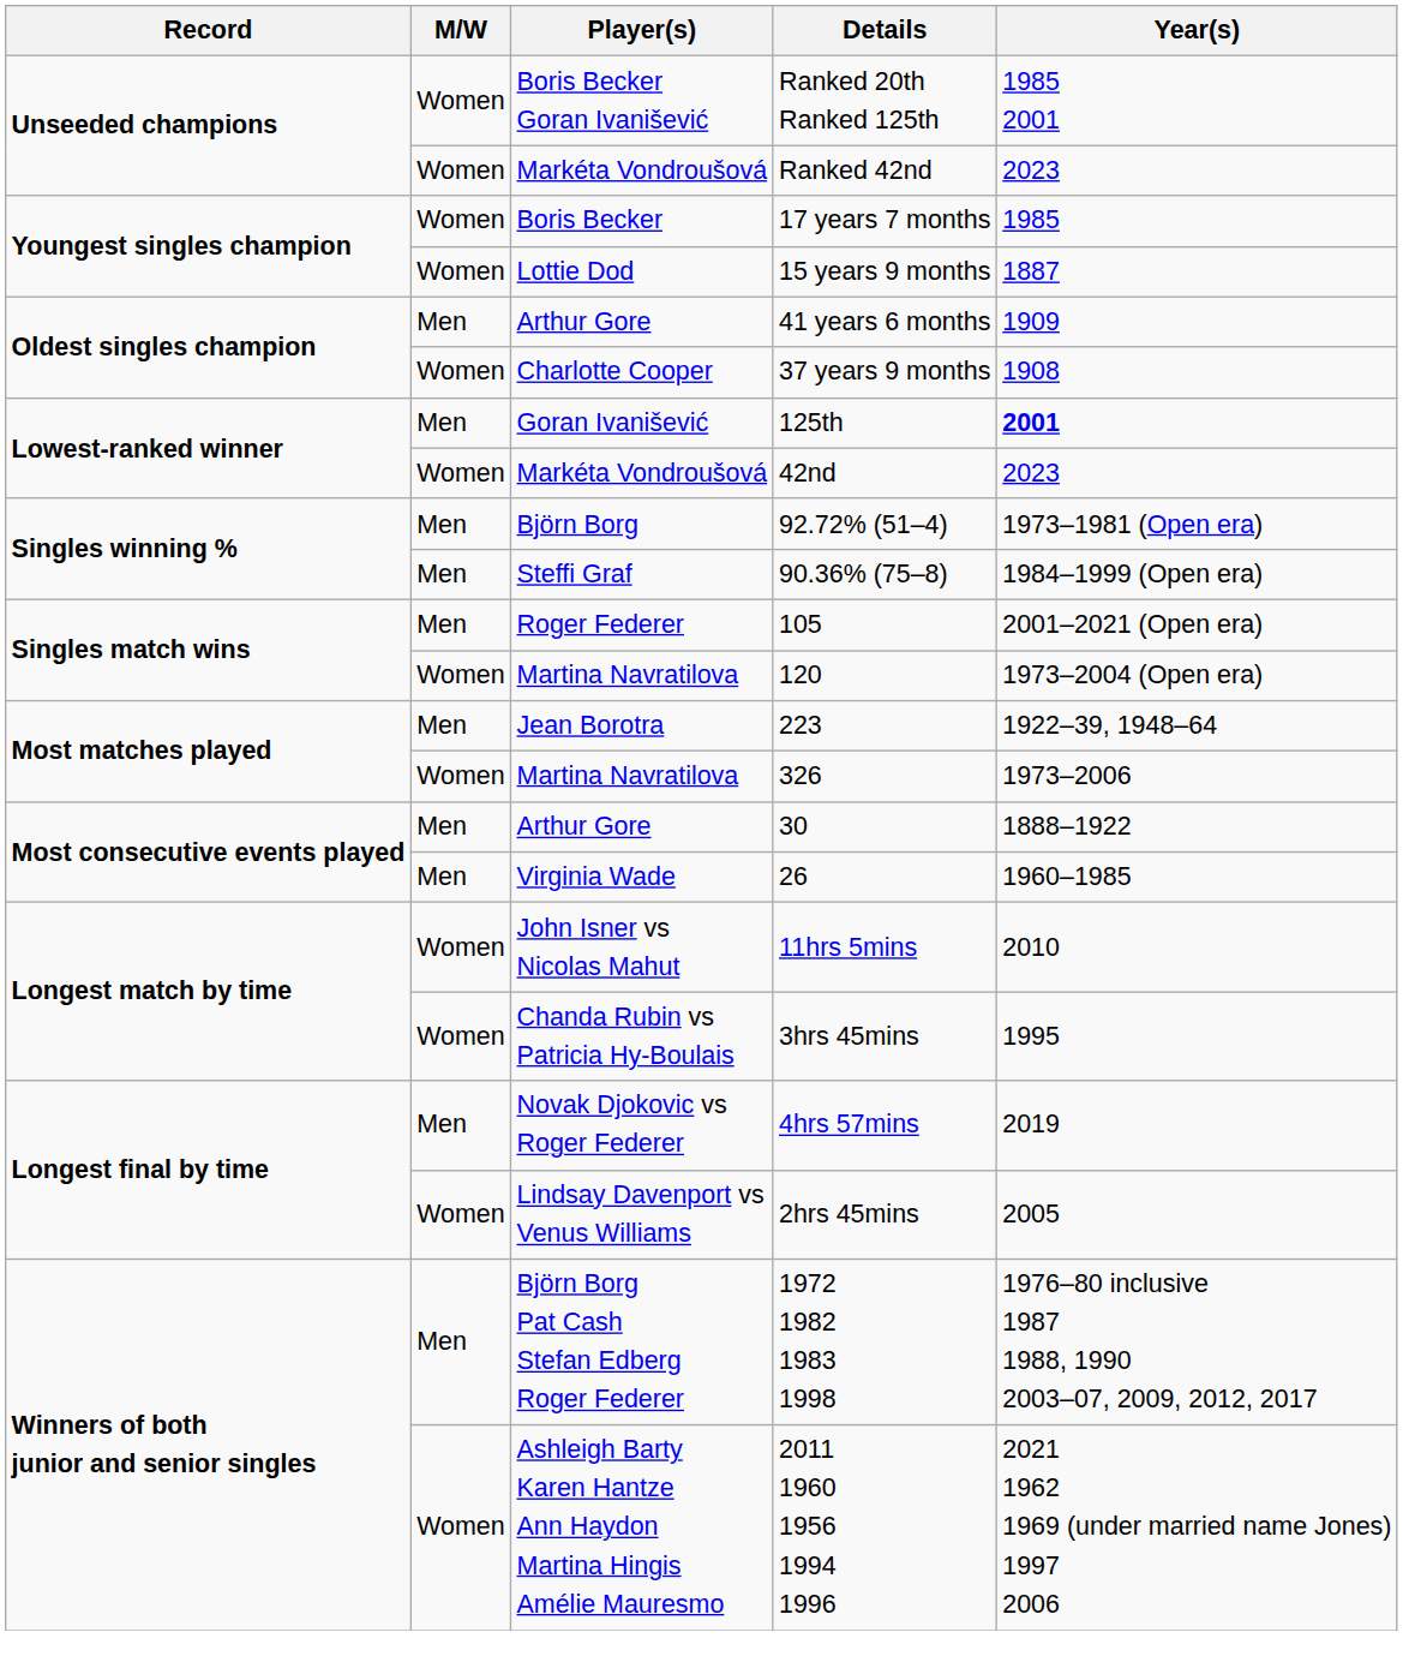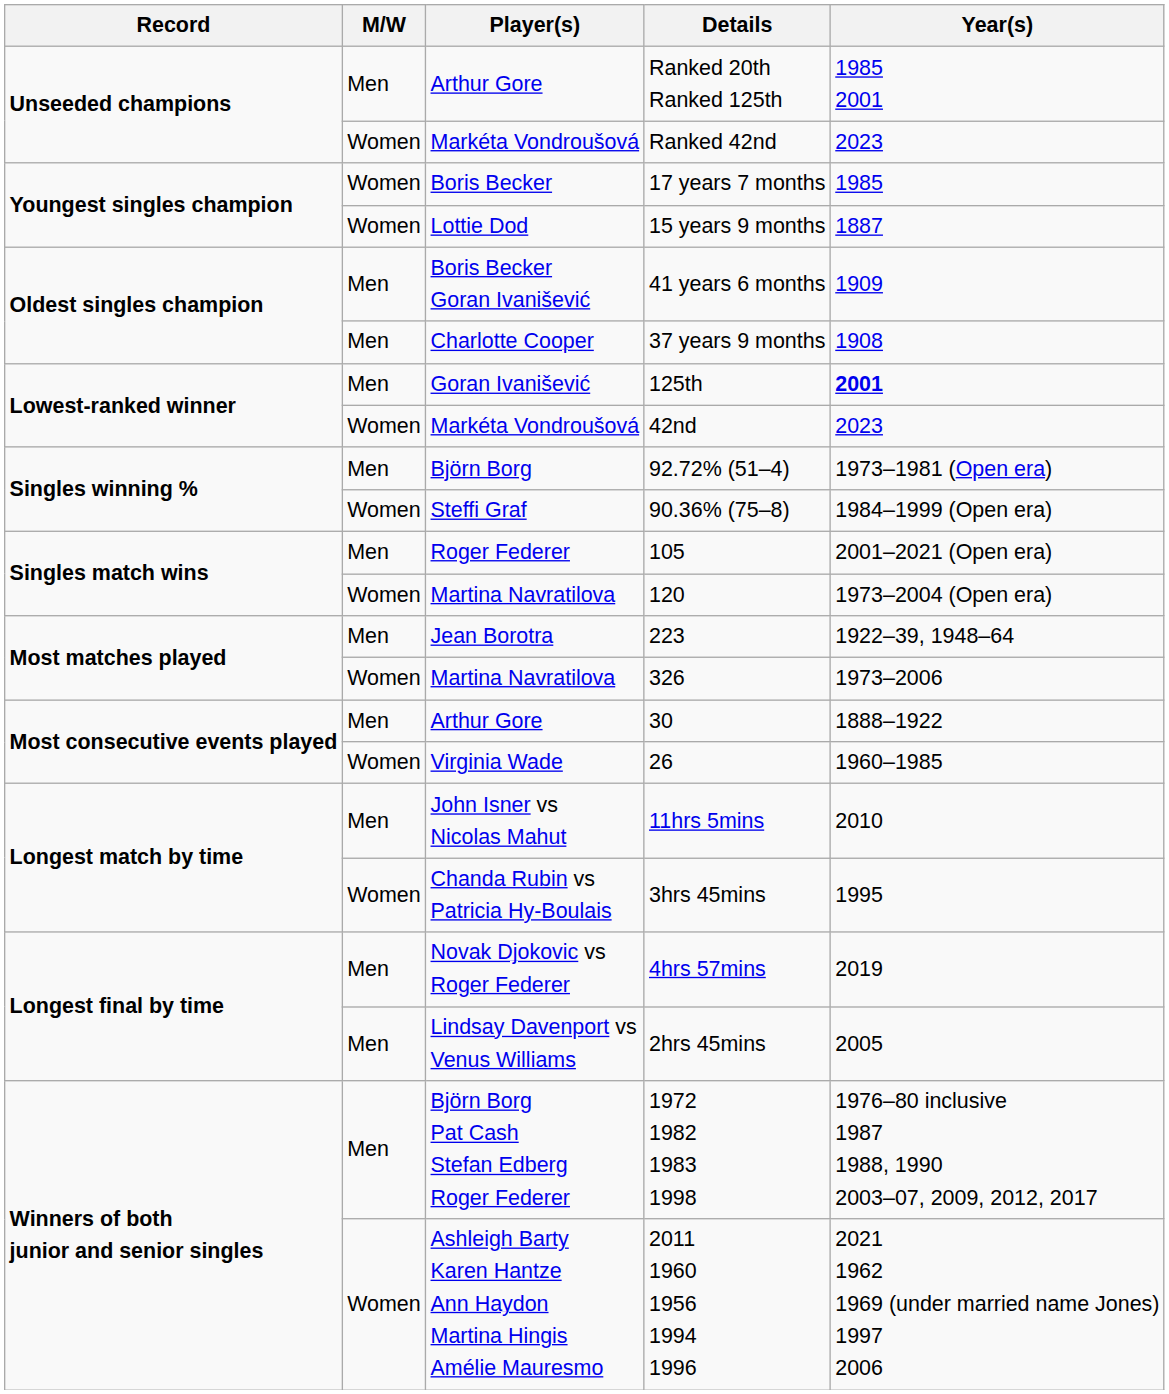Ranked 20th Ranked 125th | M/W: Women -> Men
Ranked 20th Ranked 125th | Player(s): Boris Becker Goran Ivanišević -> Arthur Gore
41 years 6 months | Player(s): Arthur Gore -> Boris Becker Goran Ivanišević
37 years 9 months | M/W: Women -> Men
90.36% (75–8) | M/W: Men -> Women
26 | M/W: Men -> Women
11hrs 5mins | M/W: Women -> Men
2hrs 45mins | M/W: Women -> Men
